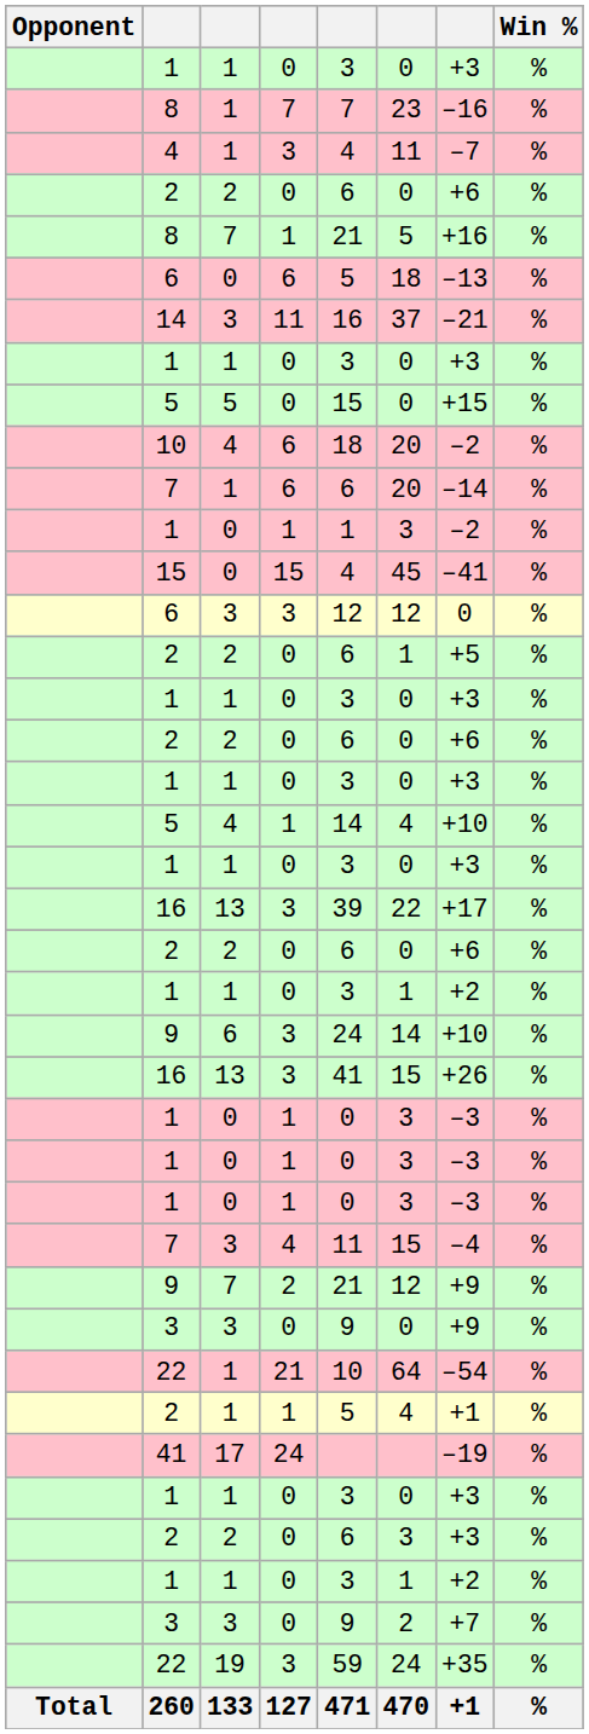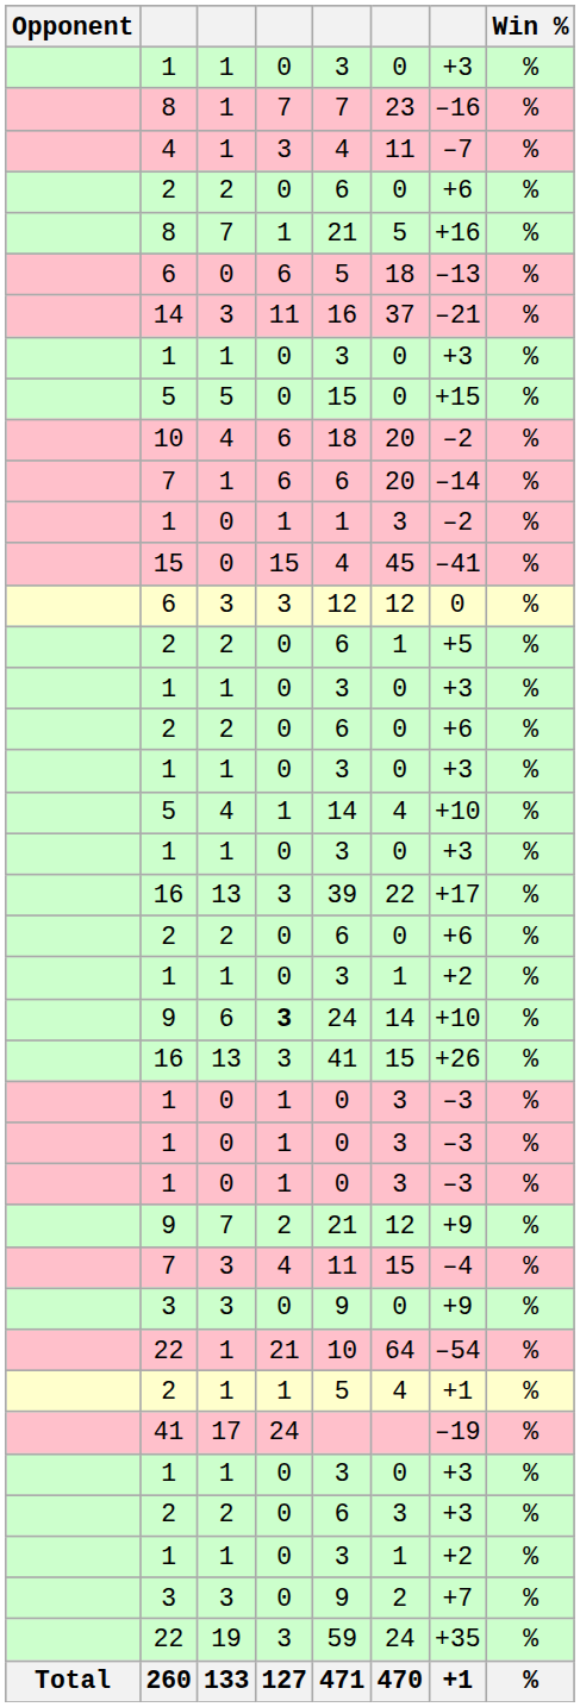9 / 6 | column 4: normal -> bold
rows swapped: 9 / 7 <-> 7 / 3
